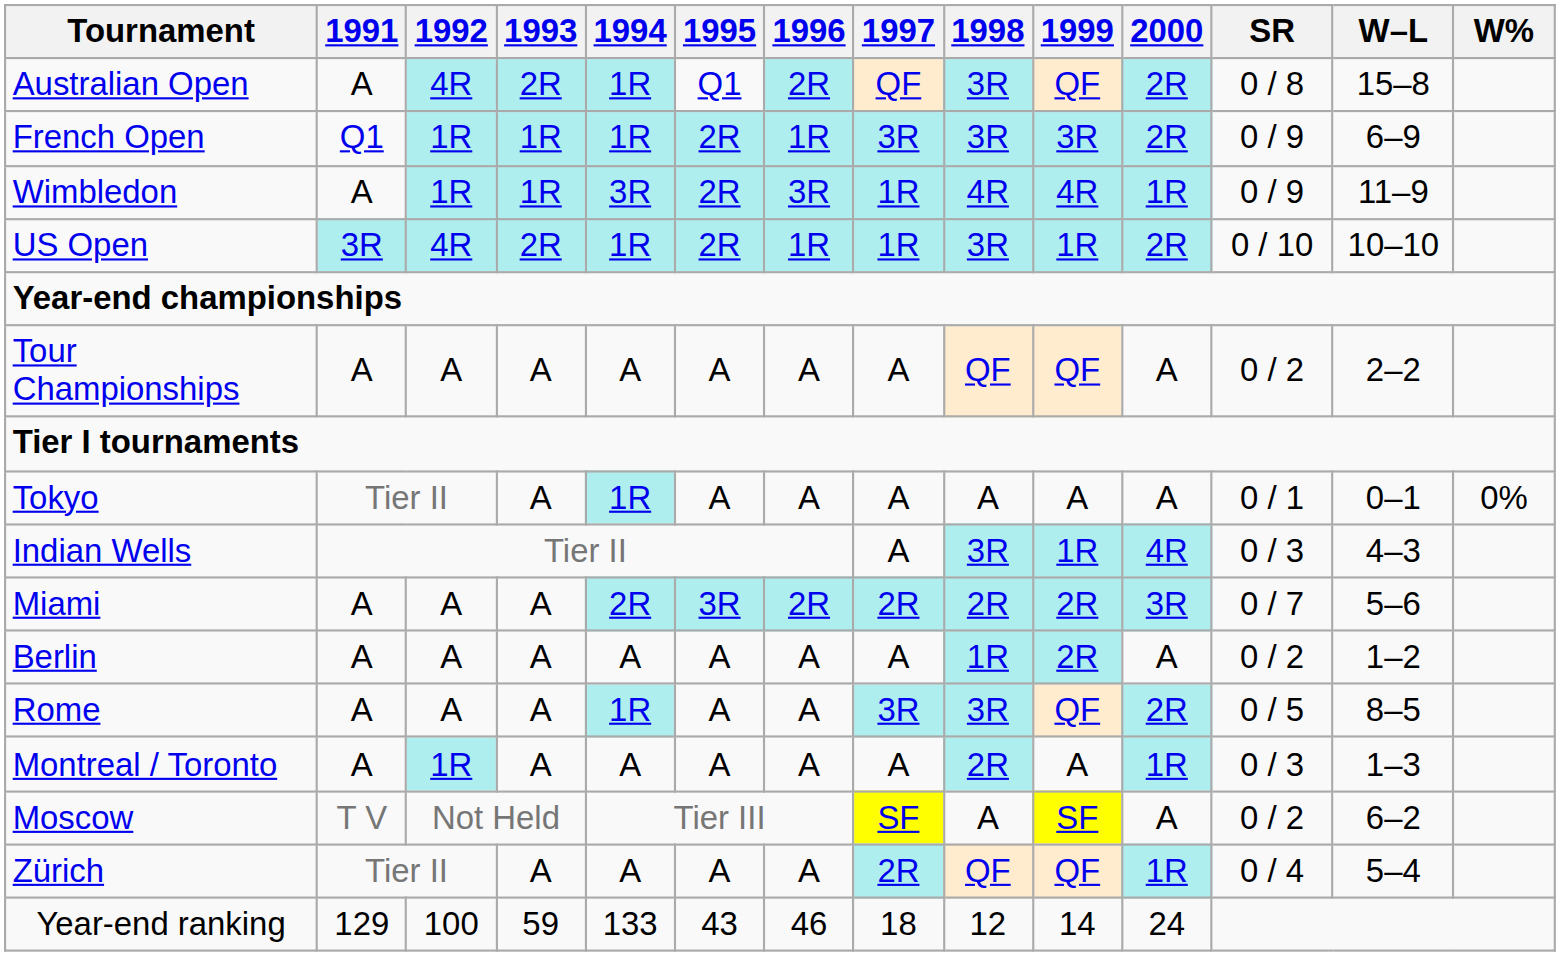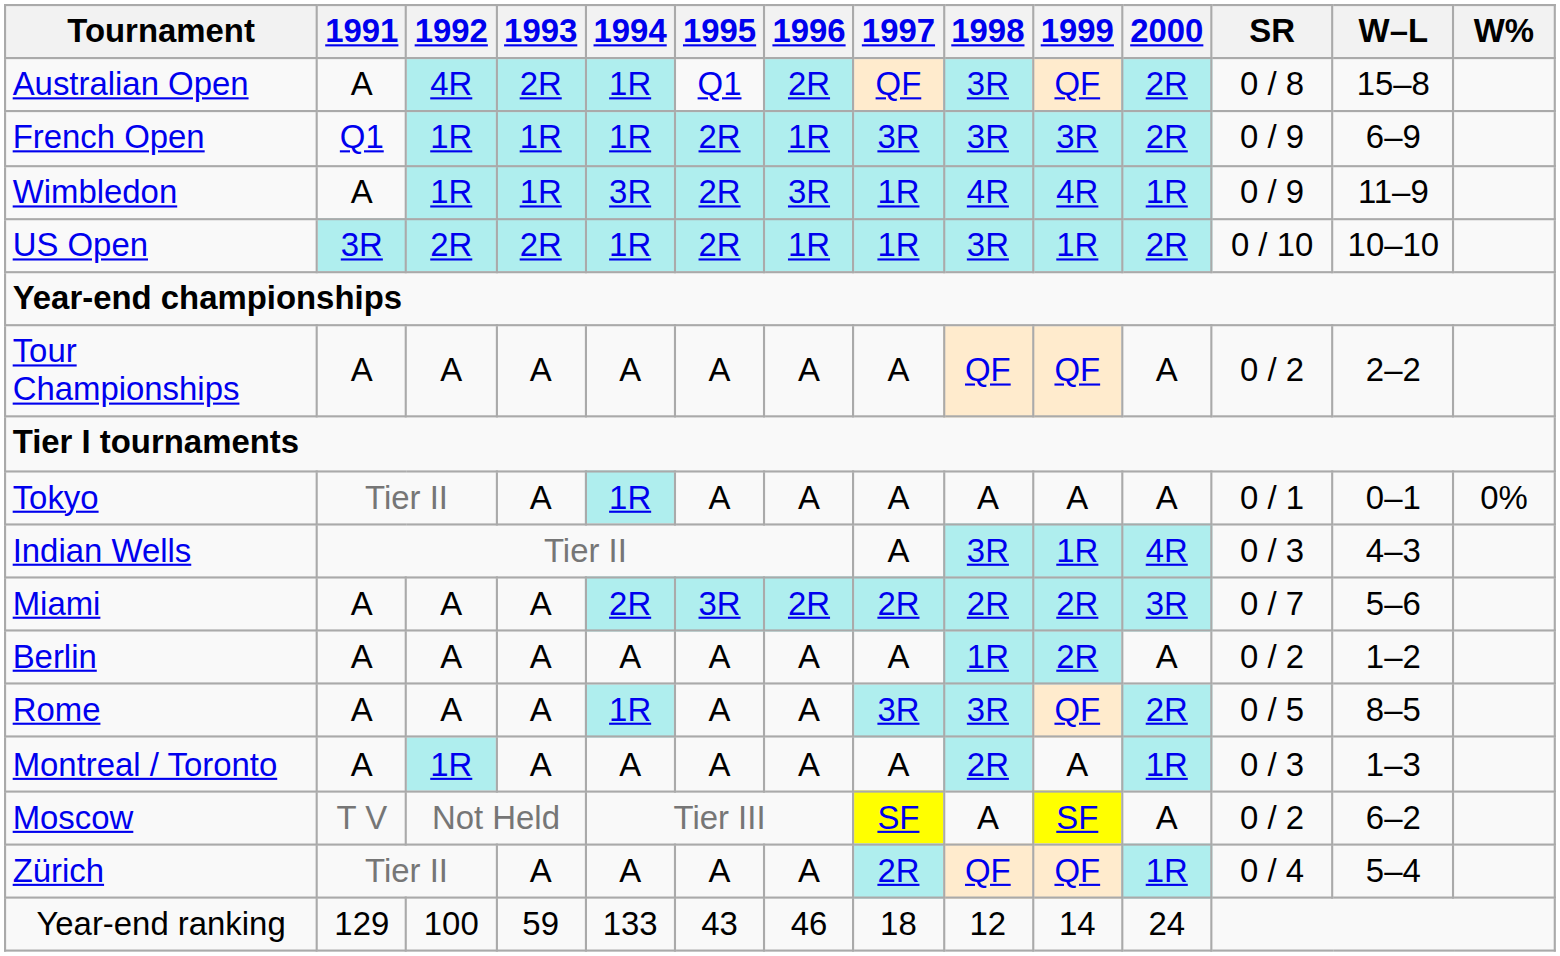US Open | 1992: 4R -> 2R
